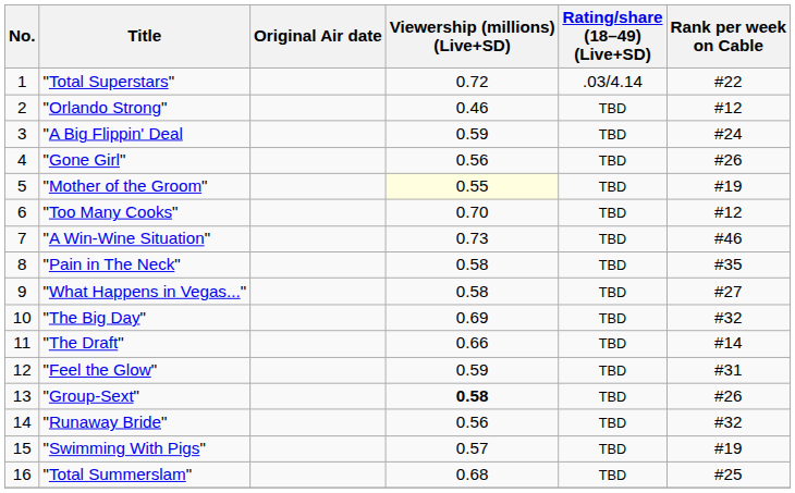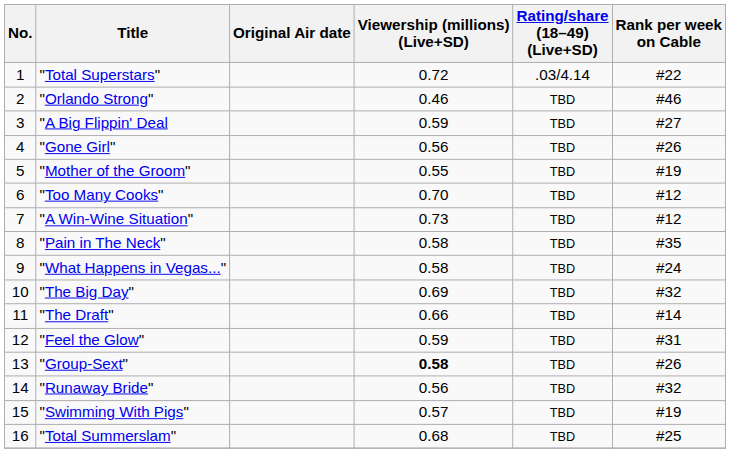"Orlando Strong" | Rank per week on Cable: #12 -> #46
"A Big Flippin' Deal | Rank per week on Cable: #24 -> #27
"Mother of the Groom" | Viewership (millions) (Live+SD): lightyellow background -> no background
"A Win-Wine Situation" | Rank per week on Cable: #46 -> #12
"What Happens in Vegas..." | Rank per week on Cable: #27 -> #24
